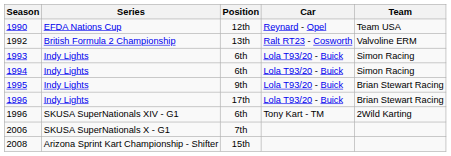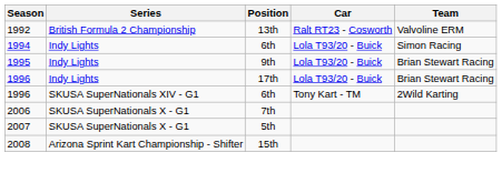- row: 1990 | EFDA Nations Cup | 12th | Reynard - Opel | Team USA
- row: 1993 | Indy Lights | 6th | Lola T93/20 - Buick | Simon Racing
+ row: 2007 | SKUSA SuperNationals X - G1 | 5th
